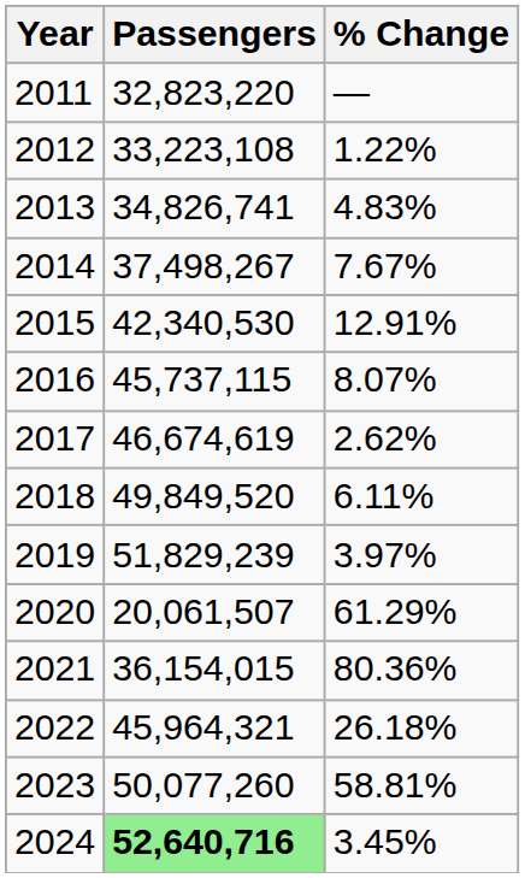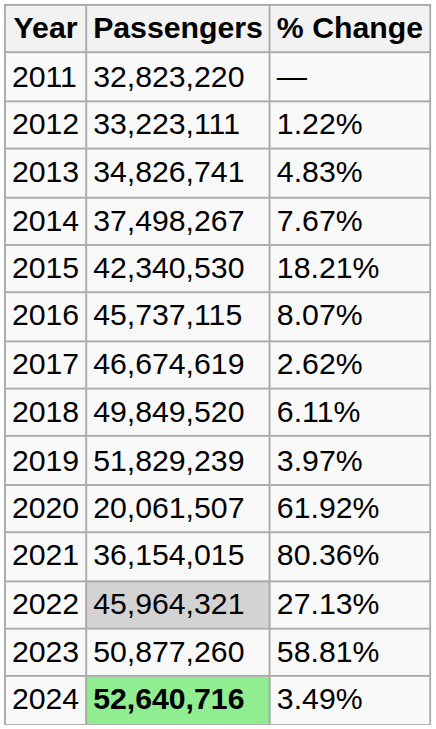2012 | Passengers: 33,223,108 -> 33,223,111
2015 | % Change: 12.91% -> 18.21%
2020 | % Change: 61.29% -> 61.92%
2022 | Passengers: no background -> lightgrey background
2022 | % Change: 26.18% -> 27.13%
2023 | Passengers: 50,077,260 -> 50,877,260
2024 | % Change: 3.45% -> 3.49%
